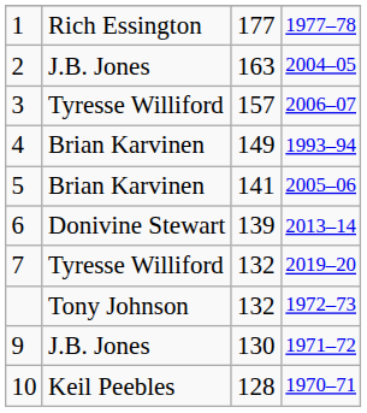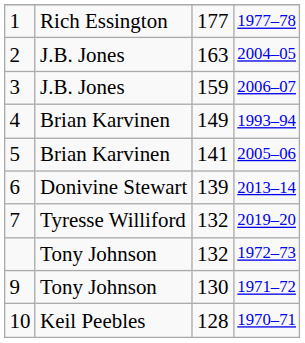3 | column 2: Tyresse Williford -> J.B. Jones
3 | column 3: 157 -> 159
9 | column 2: J.B. Jones -> Tony Johnson
